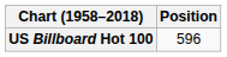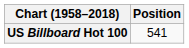US Billboard Hot 100 | Position: 596 -> 541
